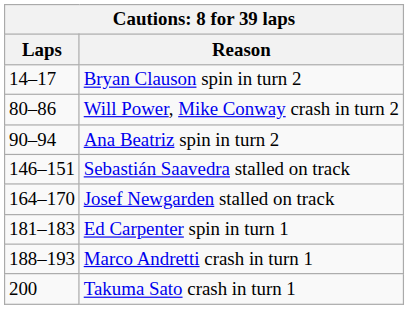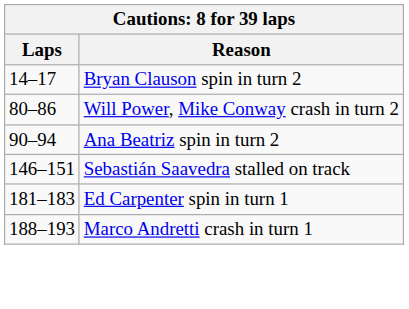- row: 164–170 | Josef Newgarden stalled on track
- row: 200 | Takuma Sato crash in turn 1
